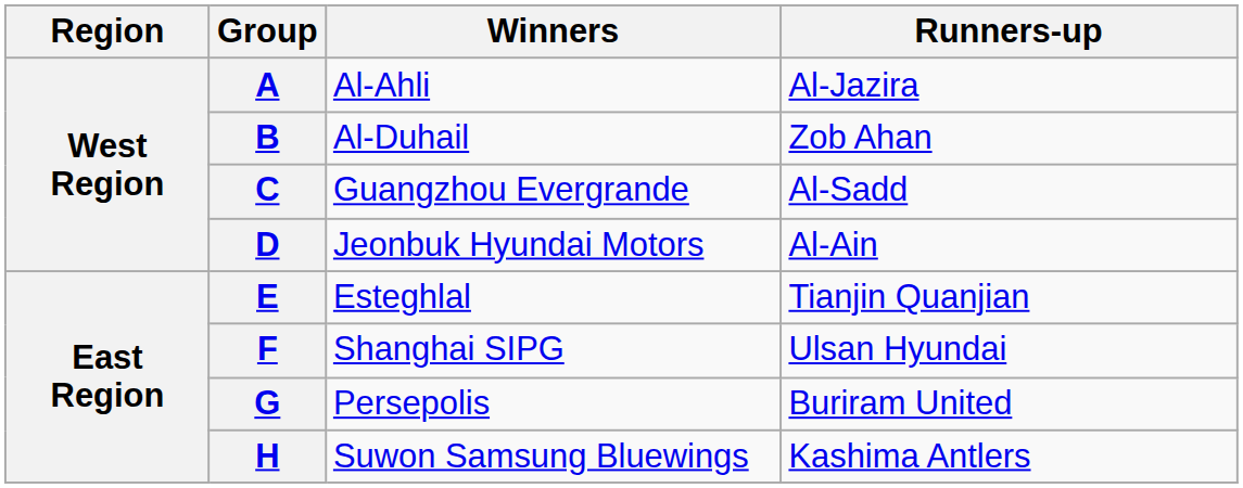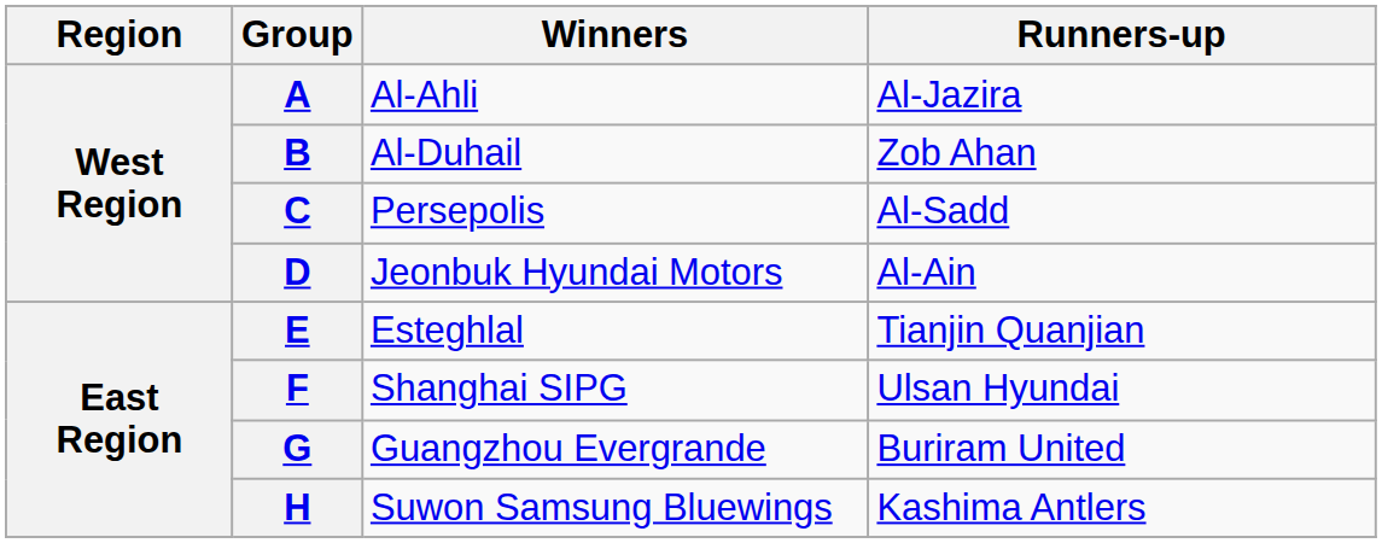C | Winners: Guangzhou Evergrande -> Persepolis
G | Winners: Persepolis -> Guangzhou Evergrande
